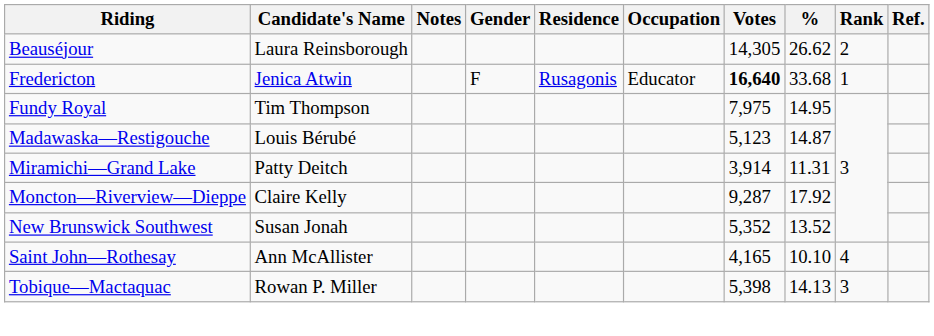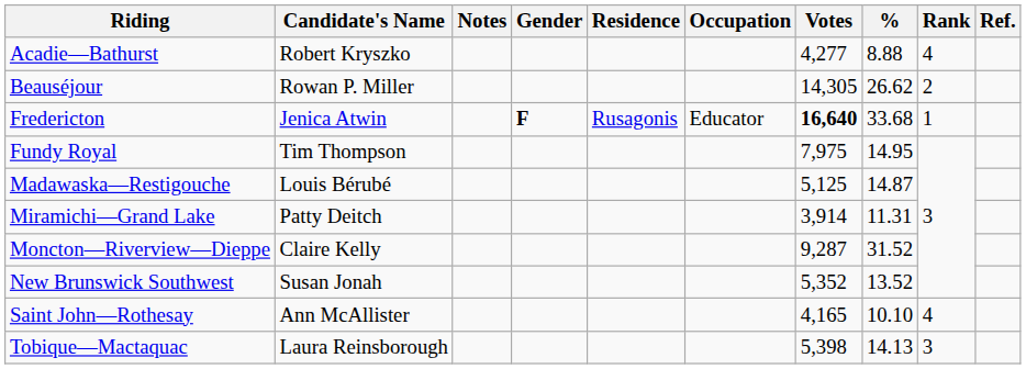+ row: Acadie—Bathurst | Robert Kryszko | 4,277 | 8.88 | 4
Beauséjour | Candidate's Name: Laura Reinsborough -> Rowan P. Miller
Fredericton | Gender: normal -> bold
Madawaska—Restigouche | Votes: 5,123 -> 5,125
Moncton—Riverview—Dieppe | %: 17.92 -> 31.52
Tobique—Mactaquac | Candidate's Name: Rowan P. Miller -> Laura Reinsborough
